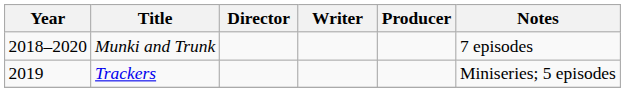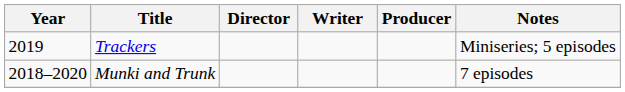rows swapped: Munki and Trunk <-> Trackers
